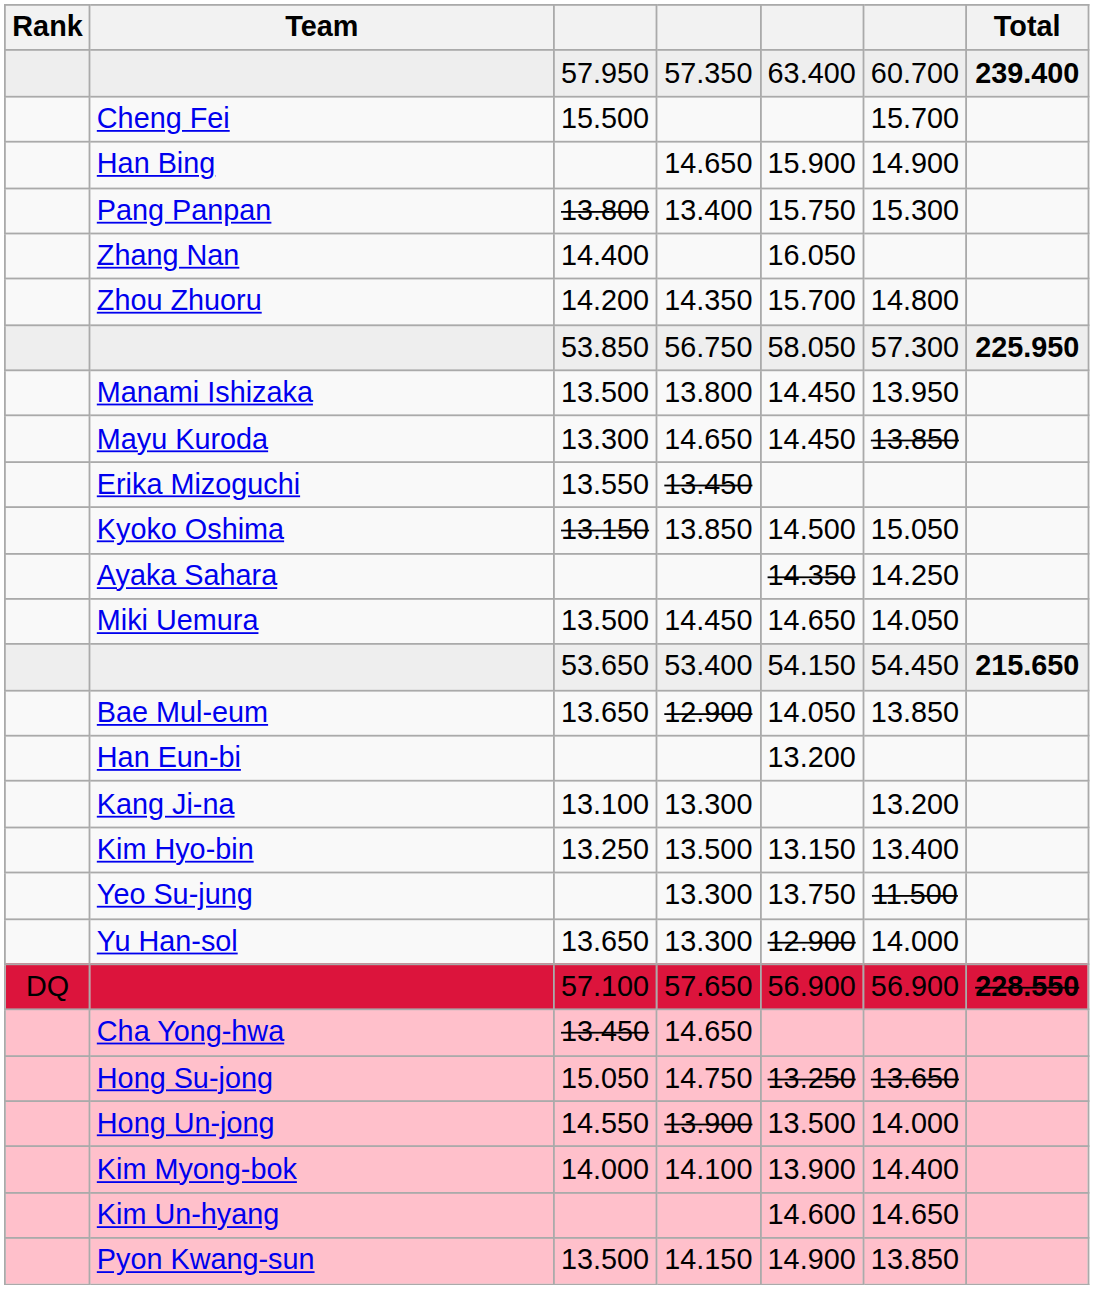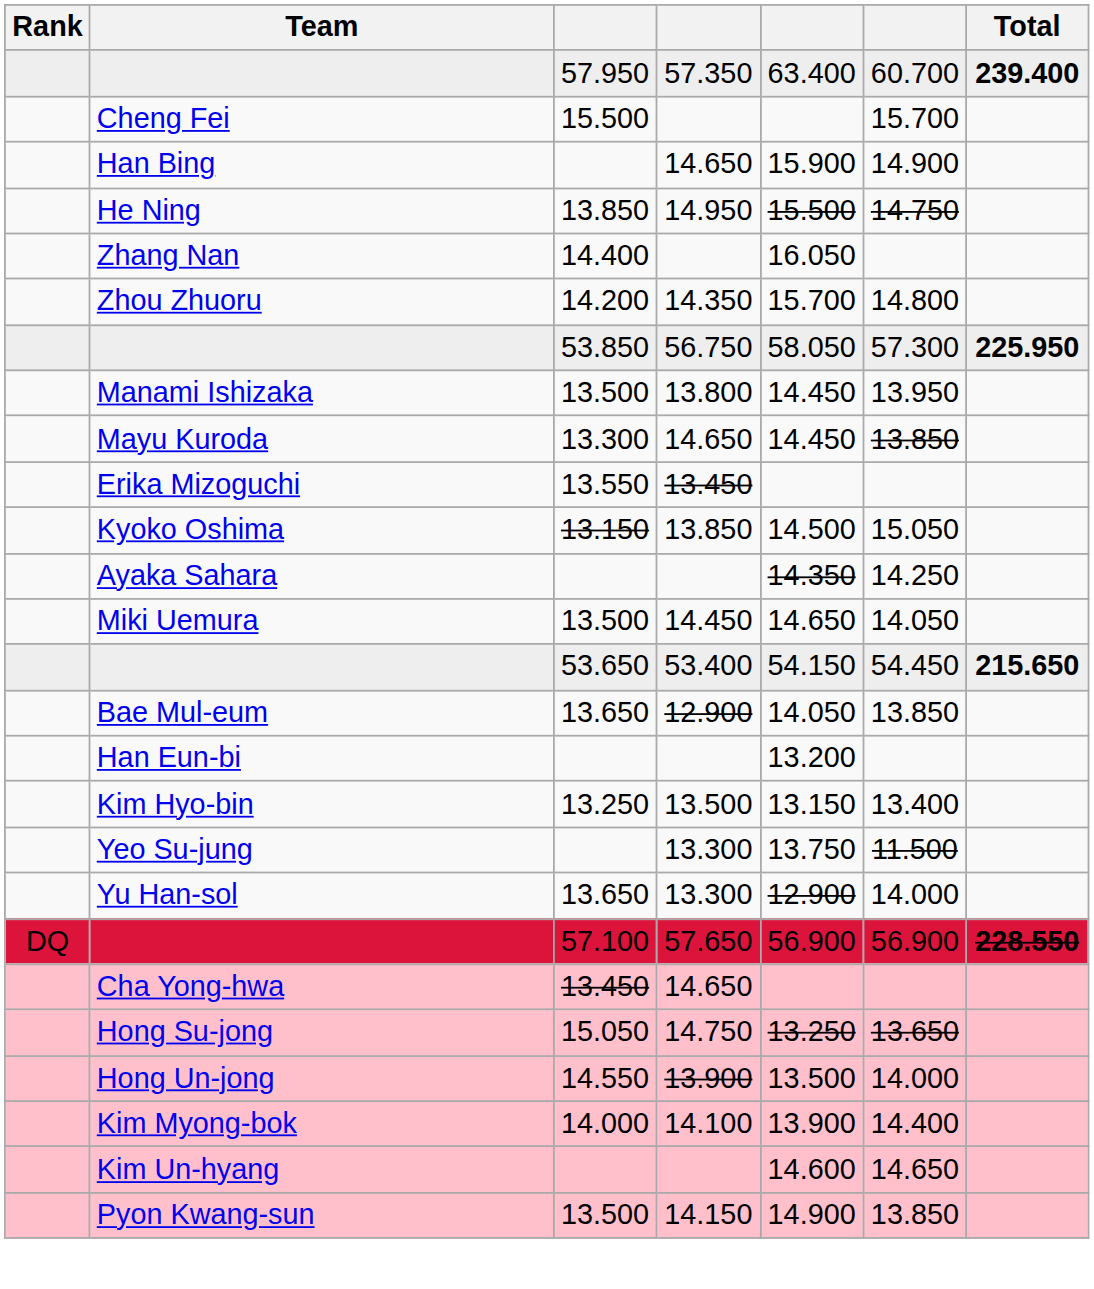+ row: He Ning | 13.850 | 14.950 | 15.500 | 14.750
- row: Pang Panpan | 13.800 | 13.400 | 15.750 | 15.300
- row: Kang Ji-na | 13.100 | 13.300 | 13.200
